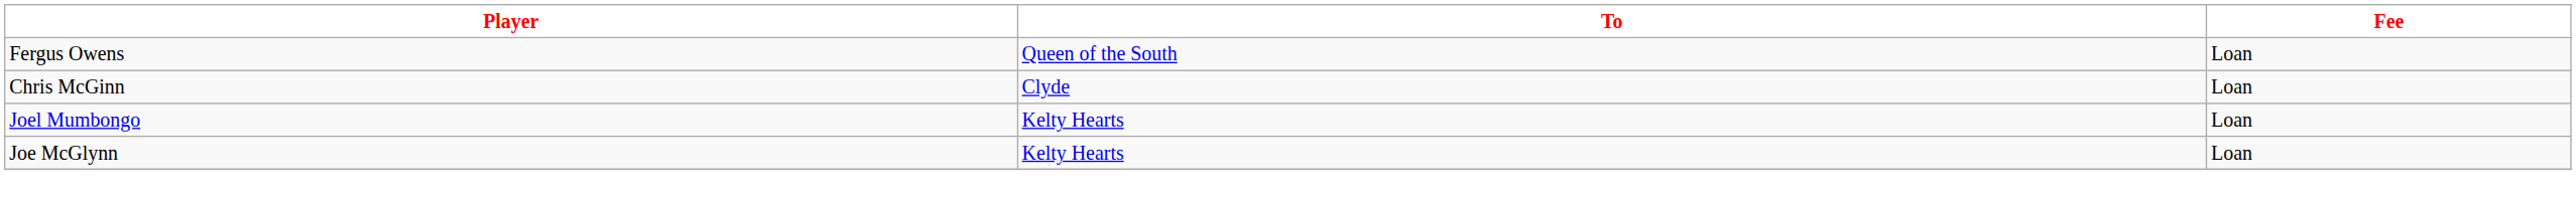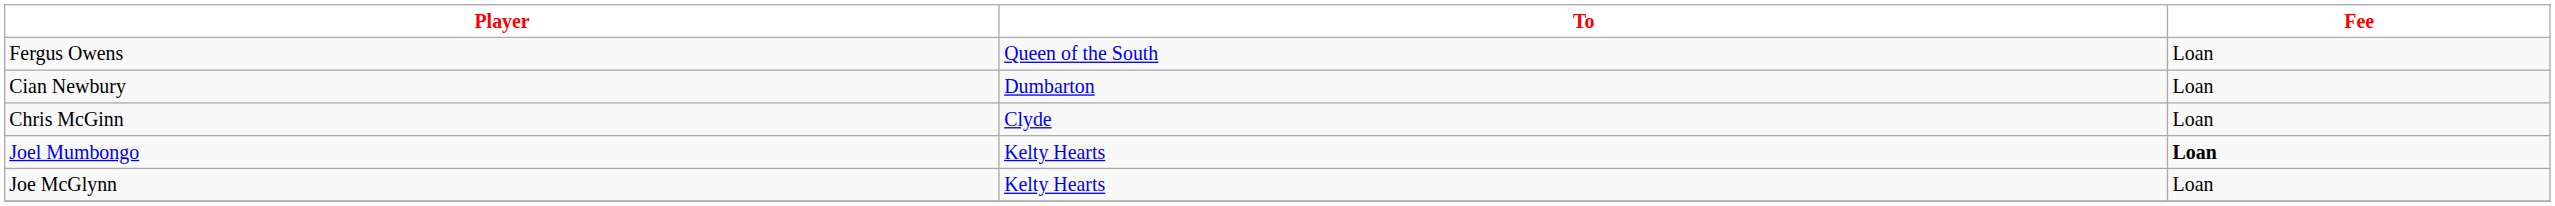+ row: Cian Newbury | Dumbarton | Loan
Joel Mumbongo | Fee: normal -> bold
